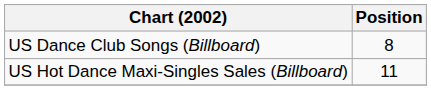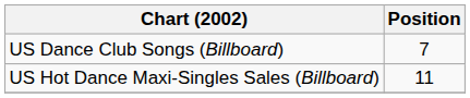US Dance Club Songs (Billboard) | Position: 8 -> 7
